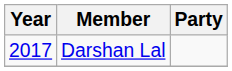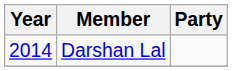Darshan Lal | Year: 2017 -> 2014
